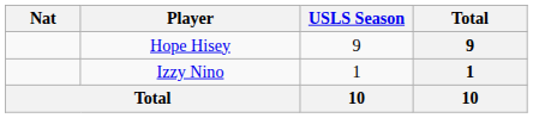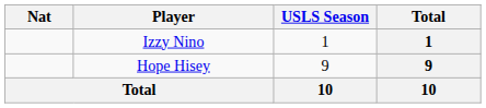rows swapped: Hope Hisey <-> Izzy Nino
